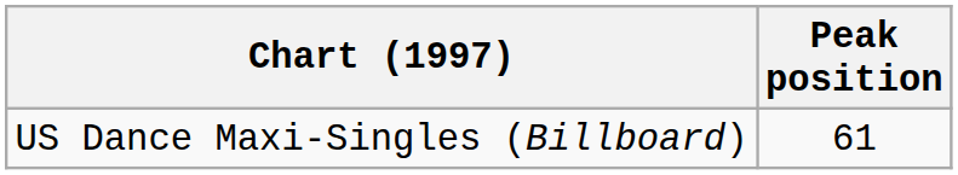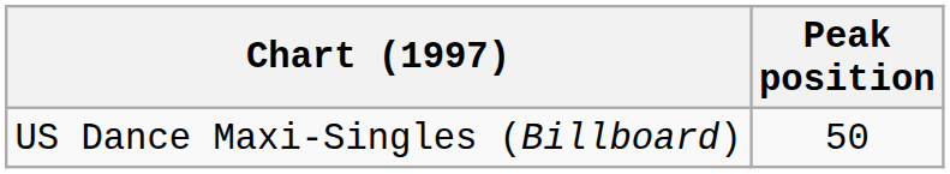US Dance Maxi-Singles (Billboard) | Peak position: 61 -> 50
